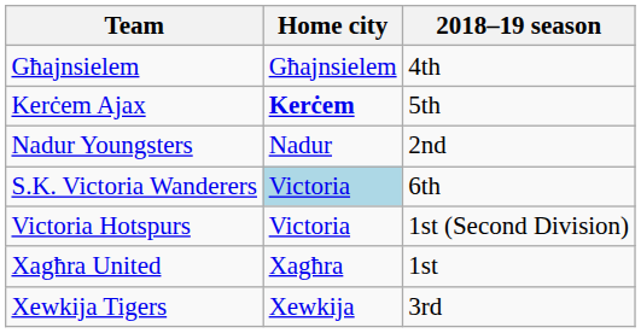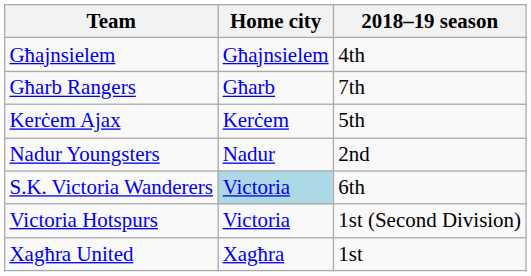+ row: Għarb Rangers | Għarb | 7th
Kerċem Ajax | Home city: bold -> normal
- row: Xewkija Tigers | Xewkija | 3rd
